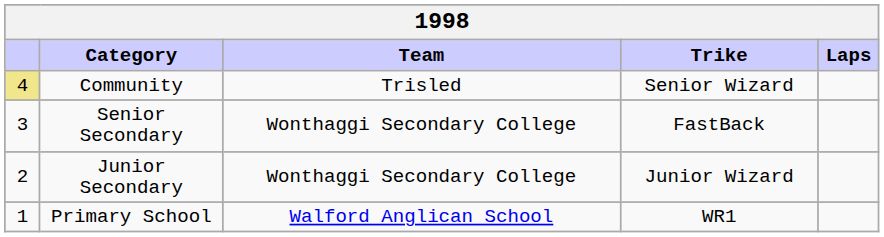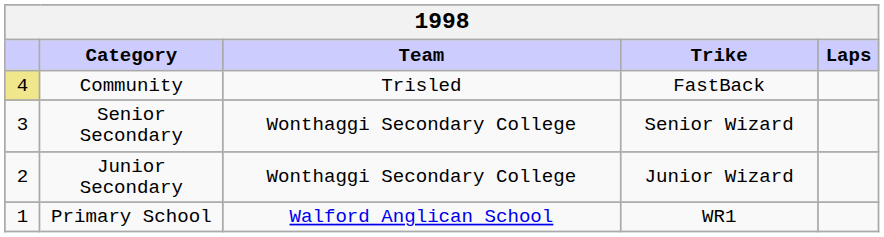Community | Trike: Senior Wizard -> FastBack
Senior Secondary | Trike: FastBack -> Senior Wizard
